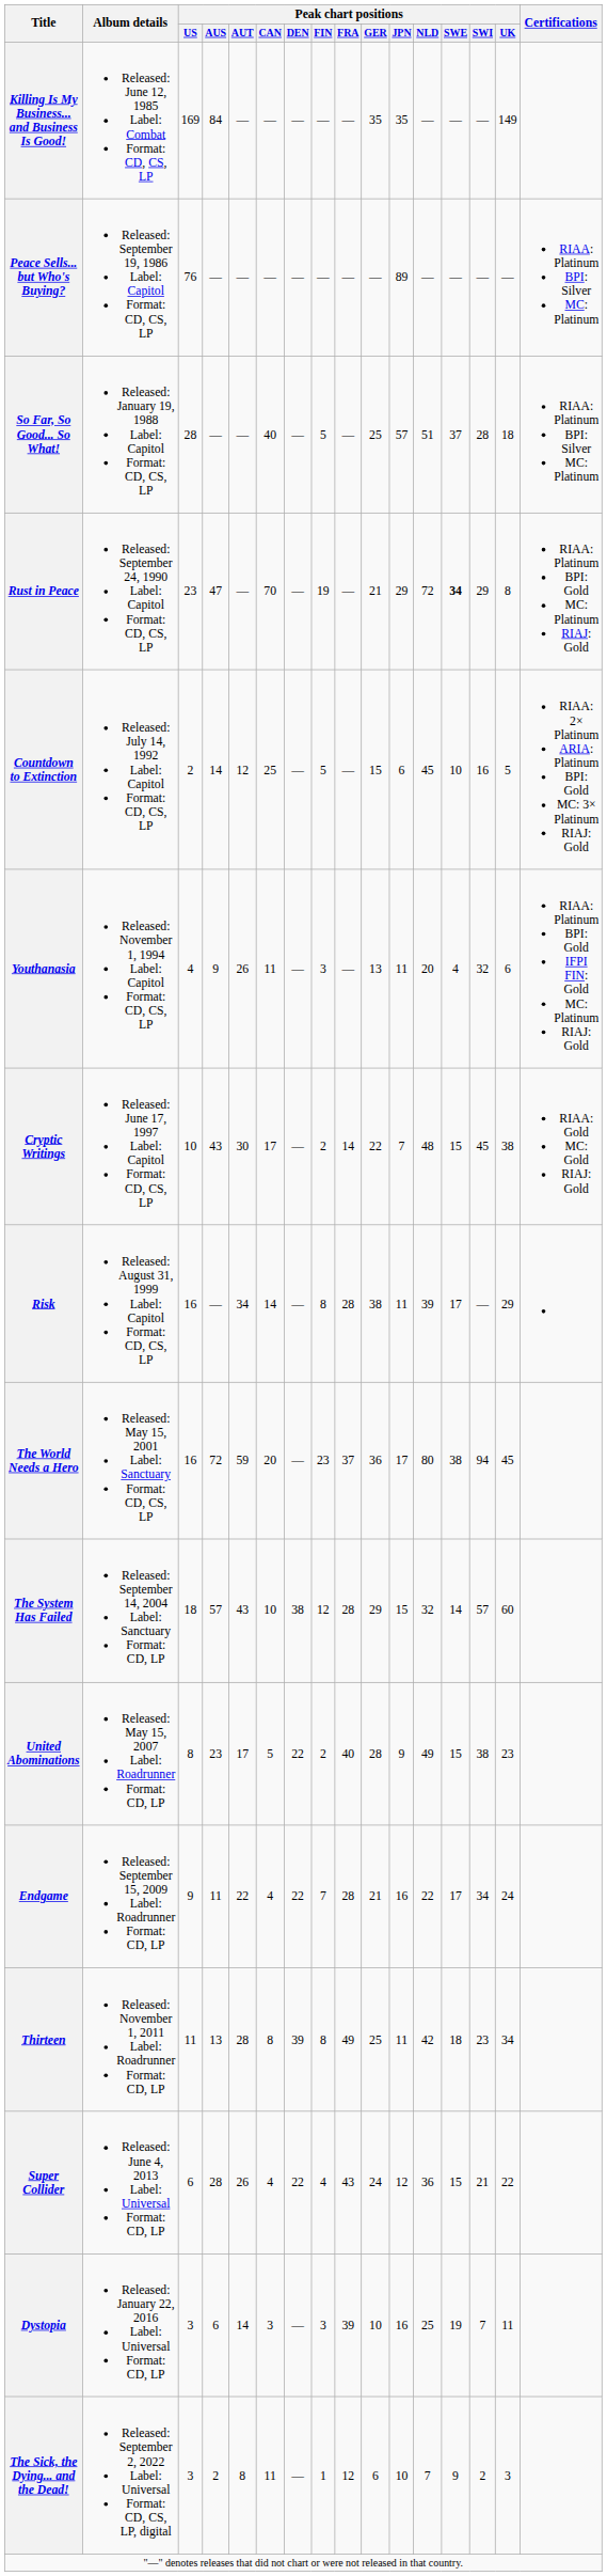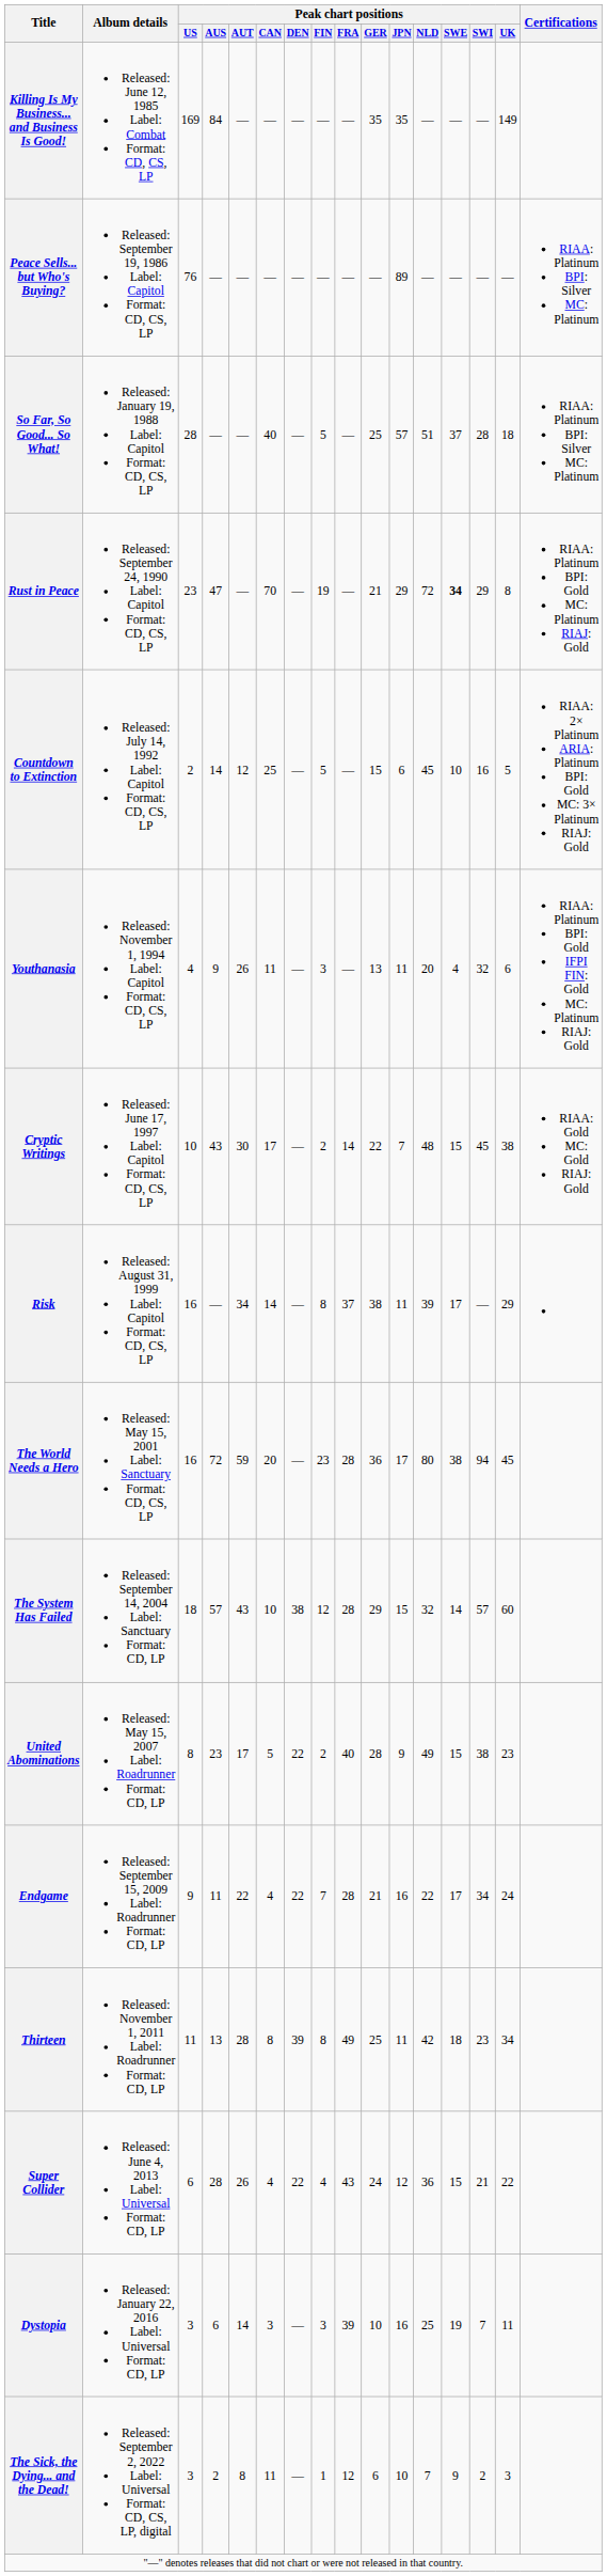Risk | Peak chart positions / FRA: 28 -> 37
The World Needs a Hero | Peak chart positions / FRA: 37 -> 28
